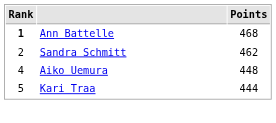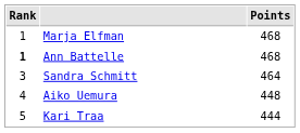+ row: 1 | Marja Elfman | 468
Sandra Schmitt | Rank: 2 -> 3
Sandra Schmitt | Points: 462 -> 464
